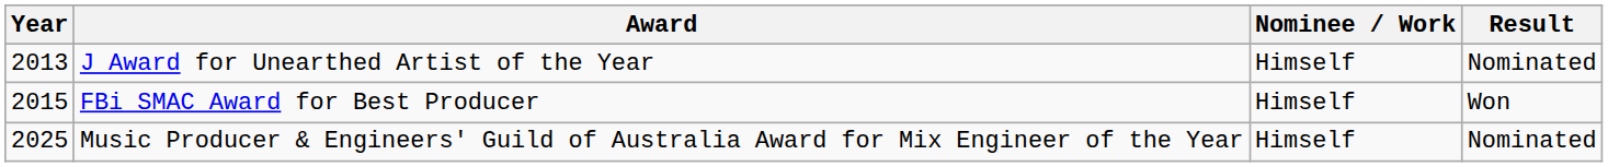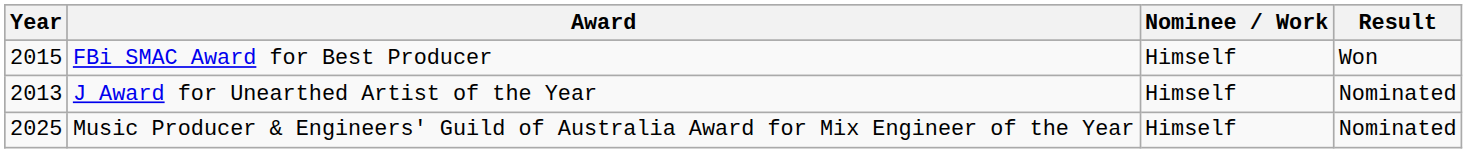rows swapped: J Award for Unearthed Artist of the Year <-> FBi SMAC Award for Best Producer
